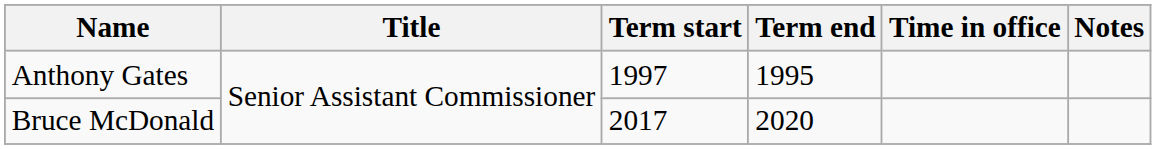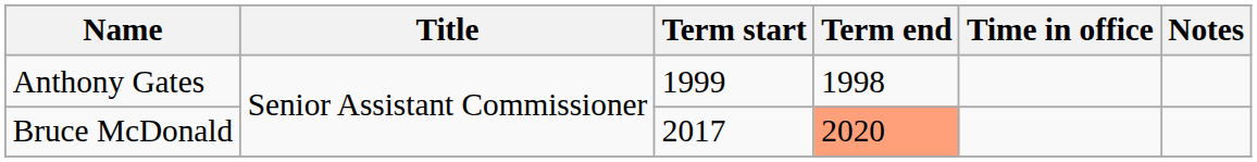Anthony Gates | Term start: 1997 -> 1999
Anthony Gates | Term end: 1995 -> 1998
Bruce McDonald | Term end: no background -> lightsalmon background
